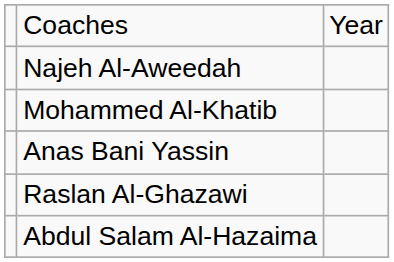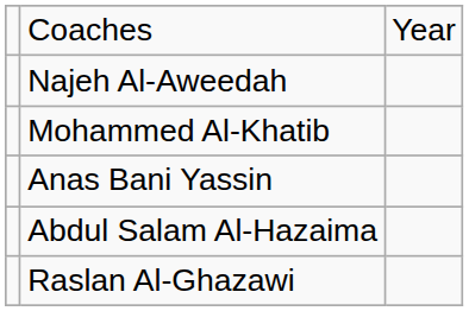rows swapped: Raslan Al-Ghazawi <-> Abdul Salam Al-Hazaima
